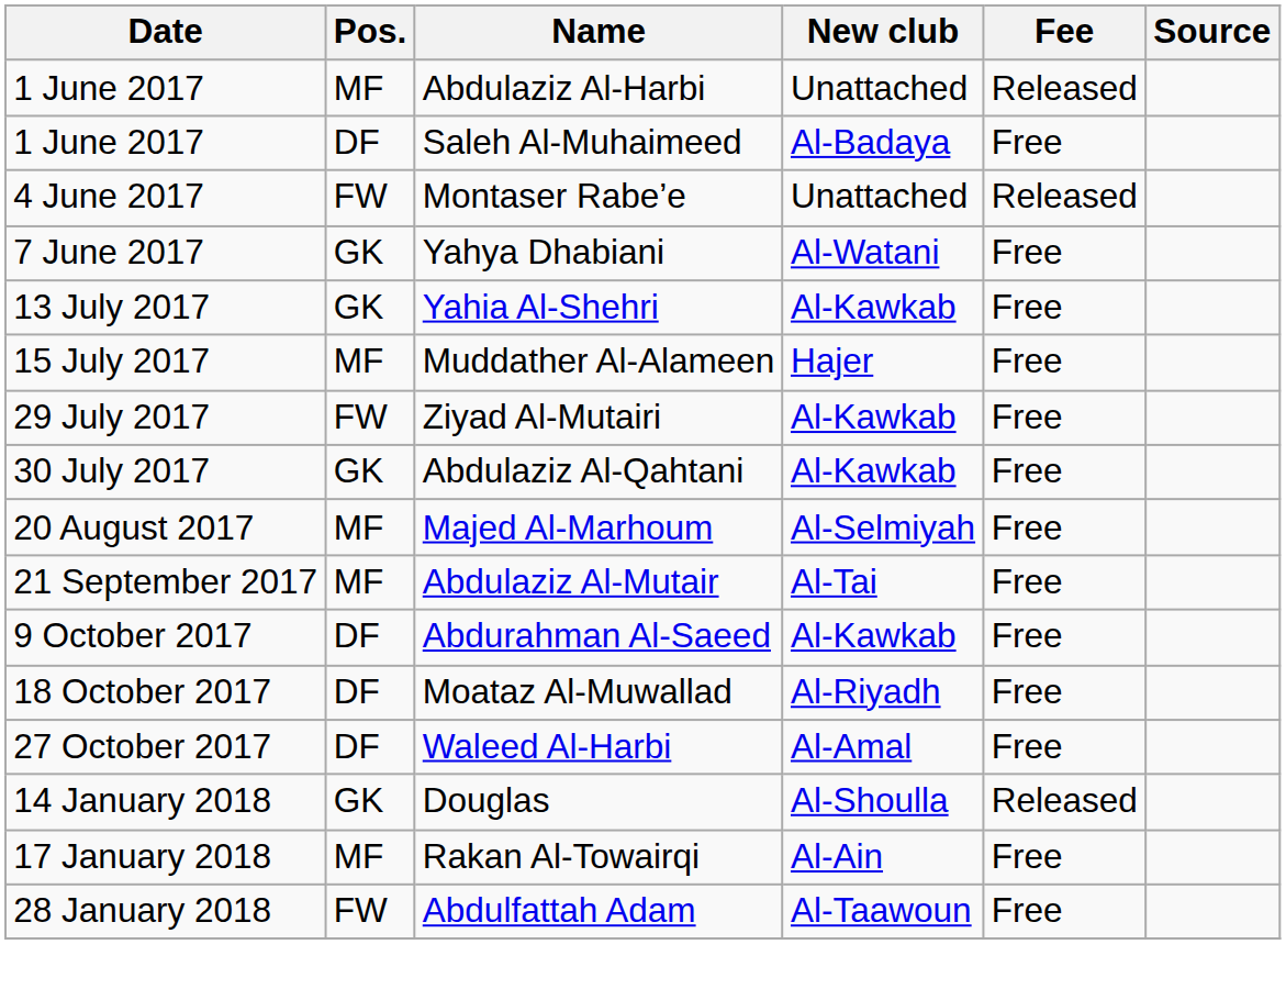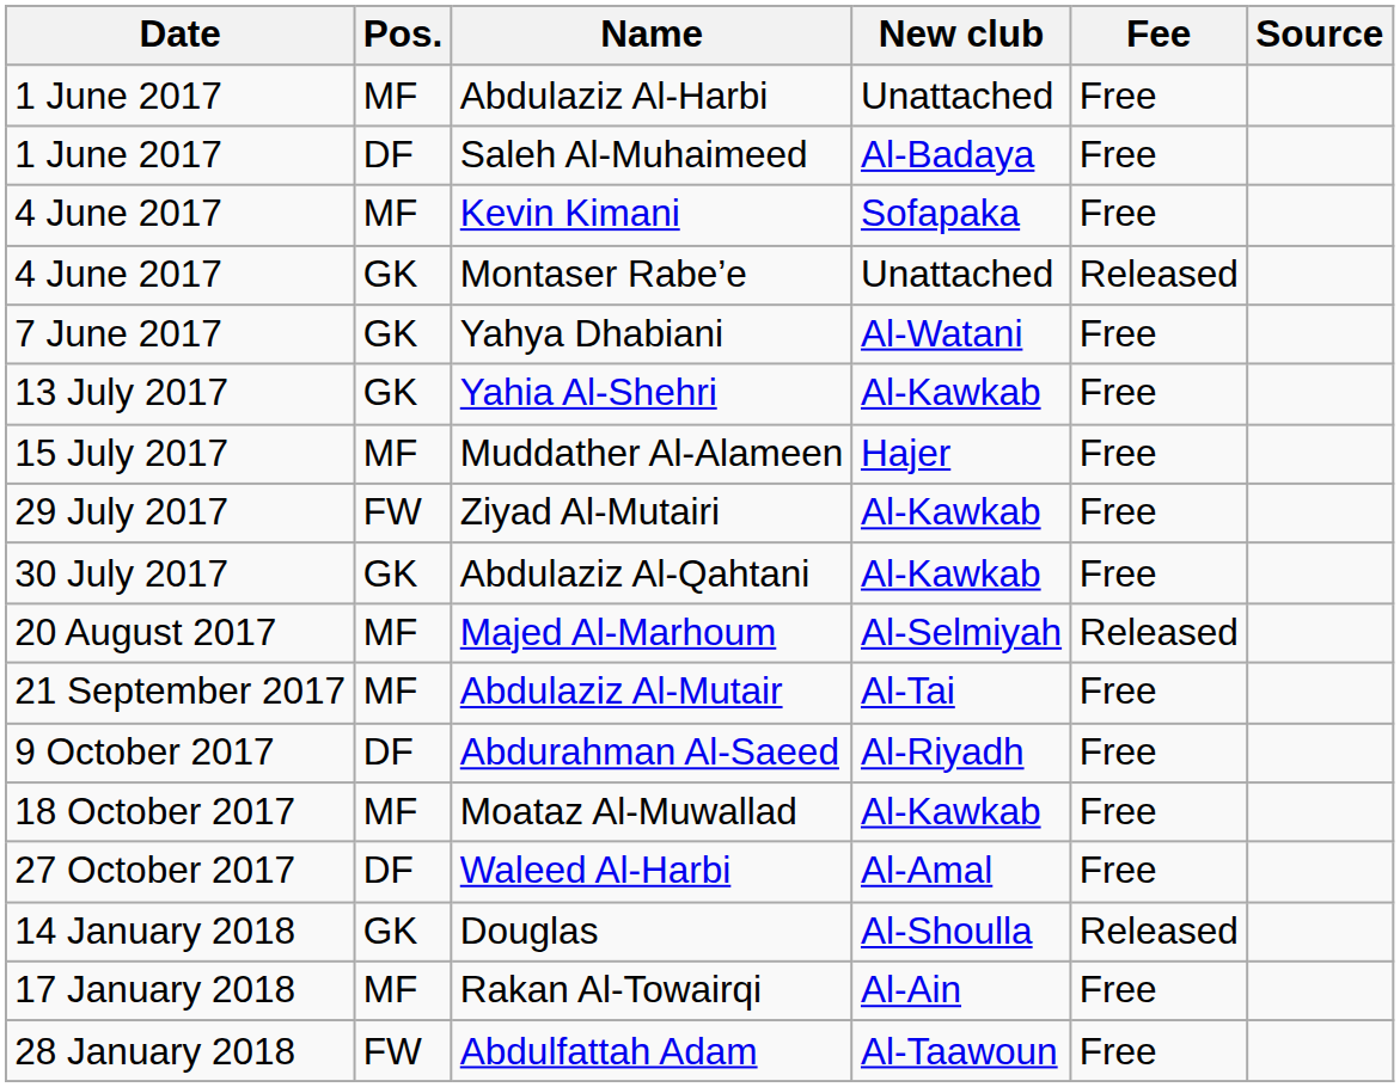Abdulaziz Al-Harbi | Fee: Released -> Free
+ row: 4 June 2017 | MF | Kevin Kimani | Sofapaka | Free
Montaser Rabe’e | Pos.: FW -> GK
Majed Al-Marhoum | Fee: Free -> Released
Abdurahman Al-Saeed | New club: Al-Kawkab -> Al-Riyadh
Moataz Al-Muwallad | Pos.: DF -> MF
Moataz Al-Muwallad | New club: Al-Riyadh -> Al-Kawkab
